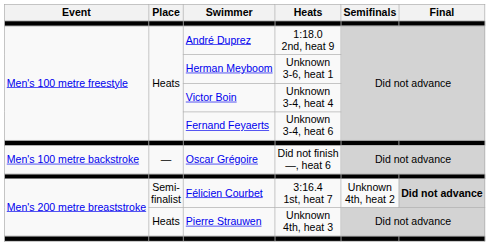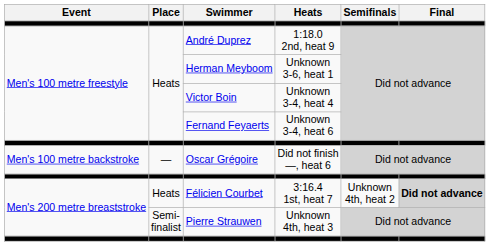Félicien Courbet | Place: Semi- finalist -> Heats
Pierre Strauwen | Place: Heats -> Semi- finalist
